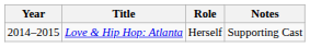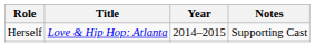columns swapped: Year <-> Role
